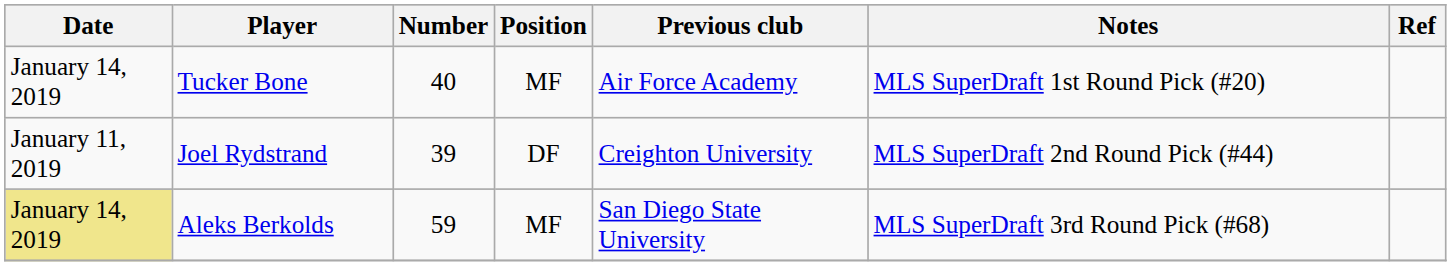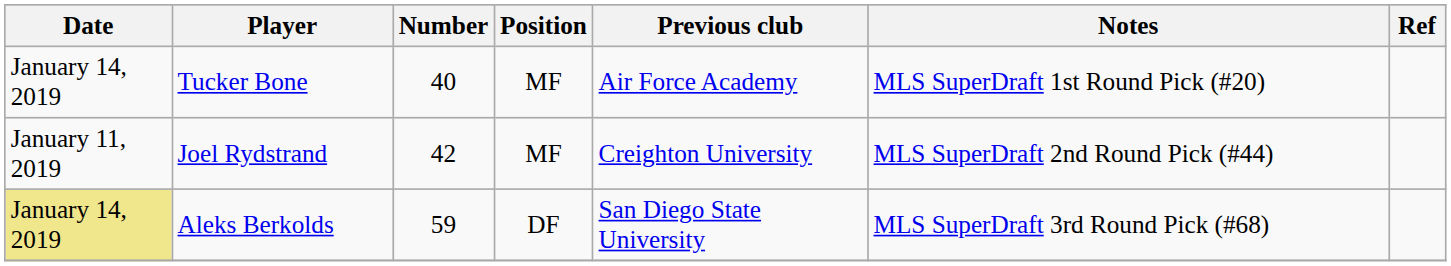Joel Rydstrand | Number: 39 -> 42
Joel Rydstrand | Position: DF -> MF
Aleks Berkolds | Position: MF -> DF
